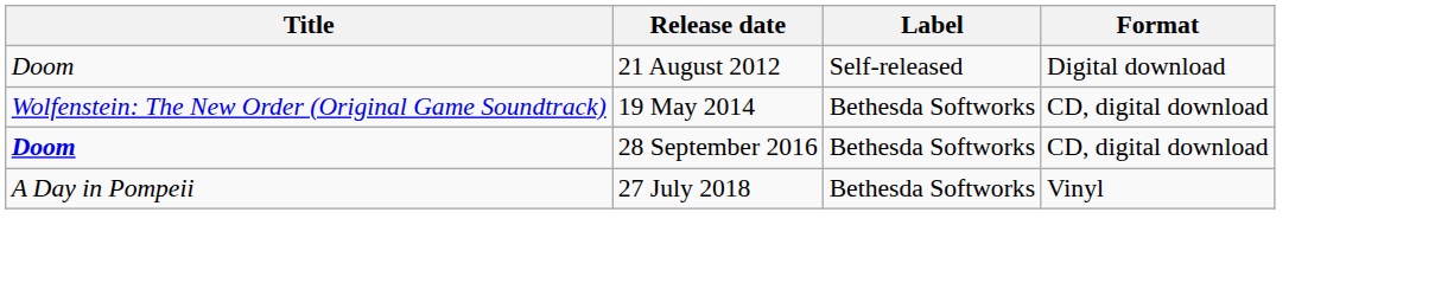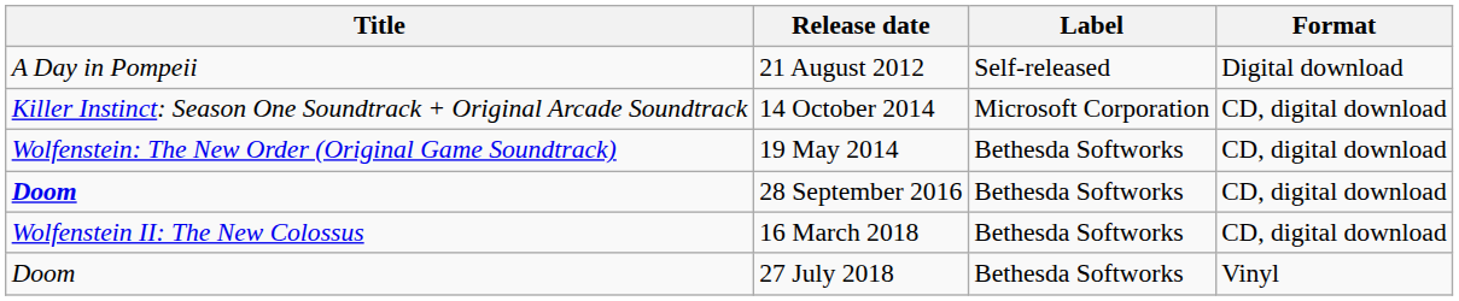21 August 2012 | Title: Doom -> A Day in Pompeii
+ row: Killer Instinct: Season One Soundtrack + Original Arcade Soundtrack | 14 October 2014 | Microsoft Corporation | CD, digital download
+ row: Wolfenstein II: The New Colossus | 16 March 2018 | Bethesda Softworks | CD, digital download
27 July 2018 | Title: A Day in Pompeii -> Doom
